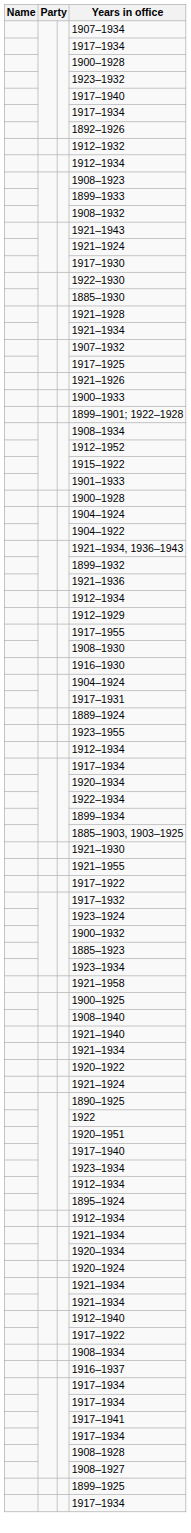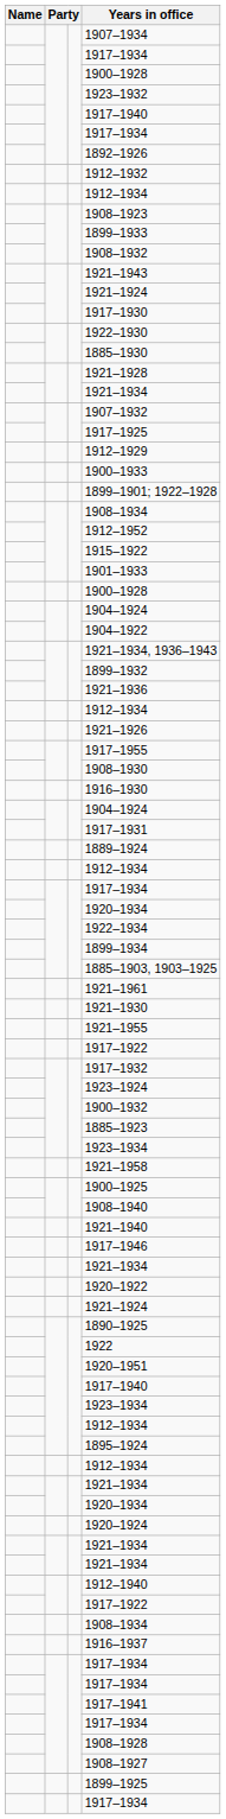rows swapped: 1912–1929 <-> 1921–1926
- row: 1923–1955
+ row: 1921–1961
+ row: 1917–1946
